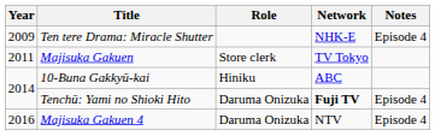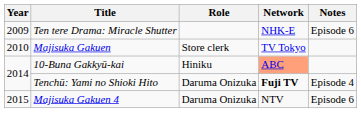Ten tere Drama: Miracle Shutter | Notes: Episode 4 -> Episode 6
Majisuka Gakuen | Year: 2011 -> 2010
10-Buna Gakkyū-kai | Network: no background -> lightsalmon background
Majisuka Gakuen 4 | Year: 2016 -> 2015
Majisuka Gakuen 4 | Notes: Episode 4 -> Episode 6
